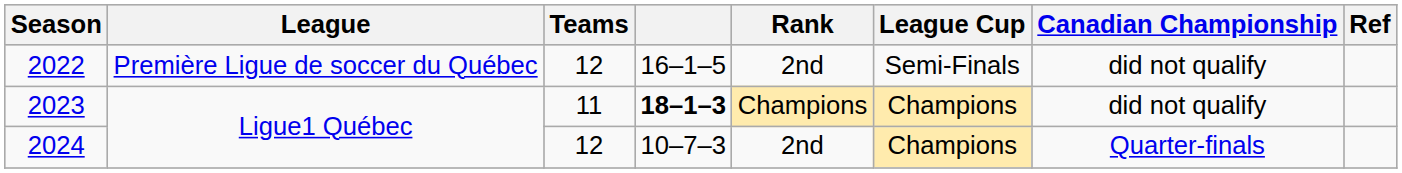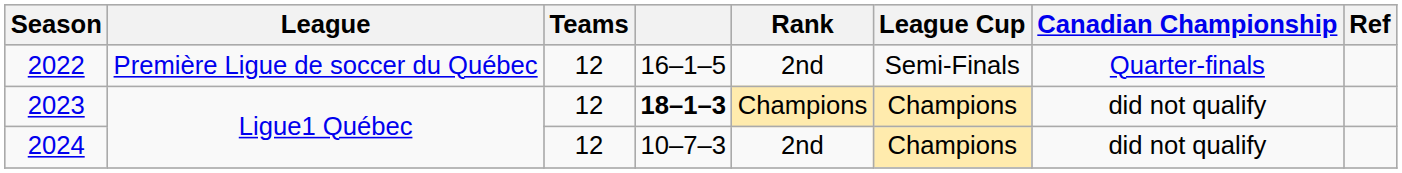2022 | Canadian Championship: did not qualify -> Quarter-finals
2023 | Teams: 11 -> 12
2024 | Canadian Championship: Quarter-finals -> did not qualify
